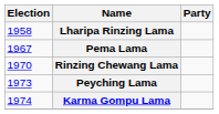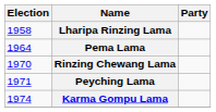Pema Lama | Election: 1967 -> 1964
Peyching Lama | Election: 1973 -> 1971
